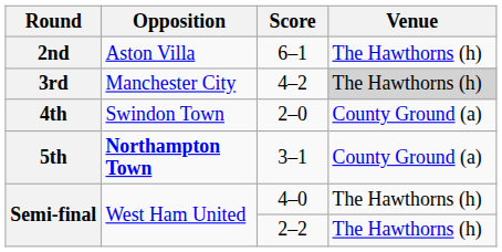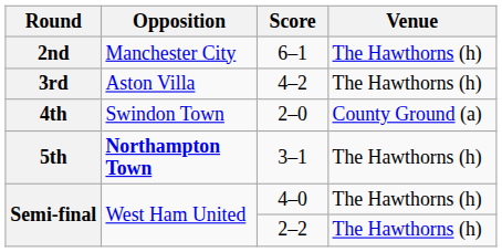6–1 | Opposition: Aston Villa -> Manchester City
4–2 | Opposition: Manchester City -> Aston Villa
4–2 | Venue: lightgrey background -> no background
3–1 | Venue: County Ground (a) -> The Hawthorns (h)
